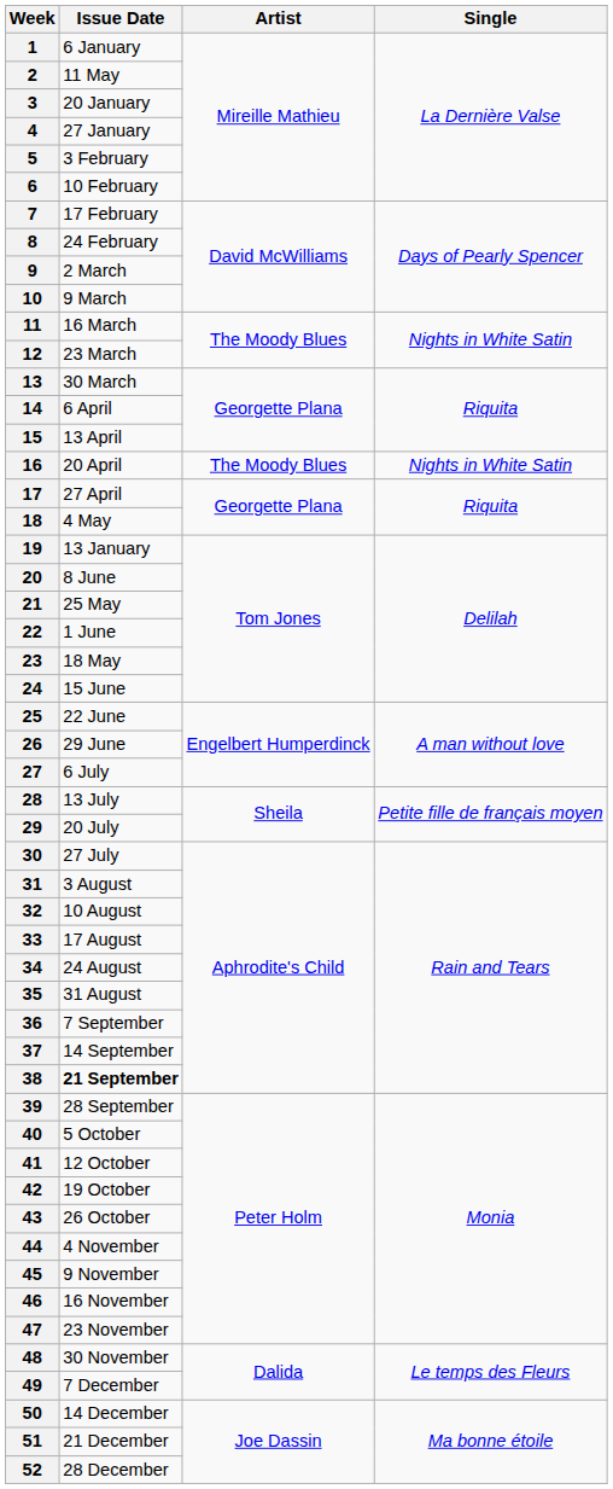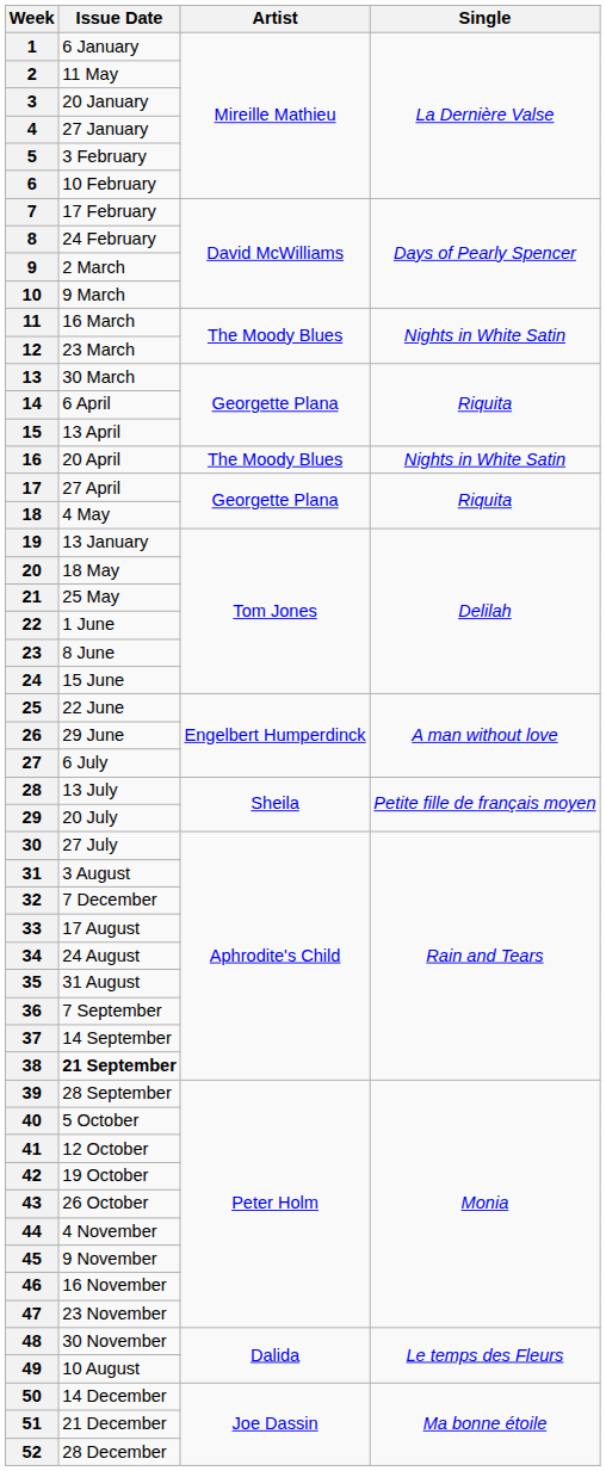20 | Issue Date: 8 June -> 18 May
23 | Issue Date: 18 May -> 8 June
32 | Issue Date: 10 August -> 7 December
49 | Issue Date: 7 December -> 10 August
